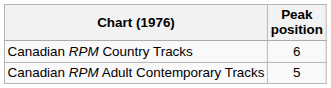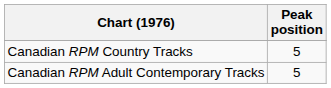Canadian RPM Country Tracks | Peak position: 6 -> 5
